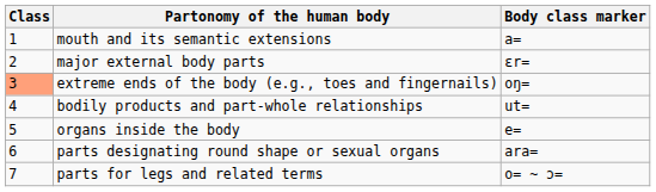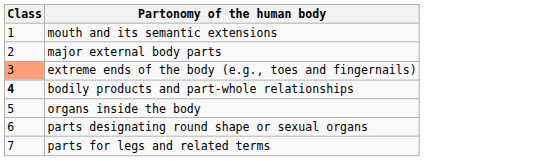- column: Body class marker | a= | ɛr= | oŋ= | ut= | e= | ara= | o= ~ ɔ=
bodily products and part-whole relationships | Class: normal -> bold
